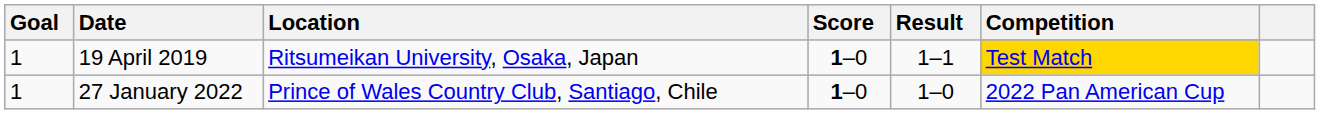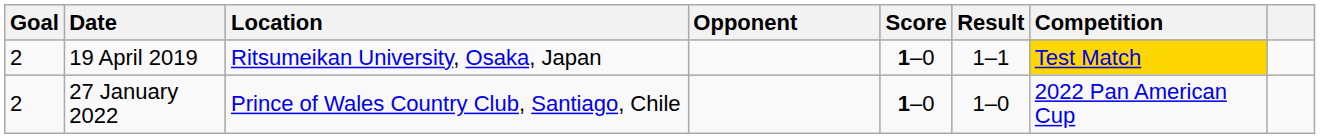+ column: Opponent
19 April 2019 | Goal: 1 -> 2
27 January 2022 | Goal: 1 -> 2
